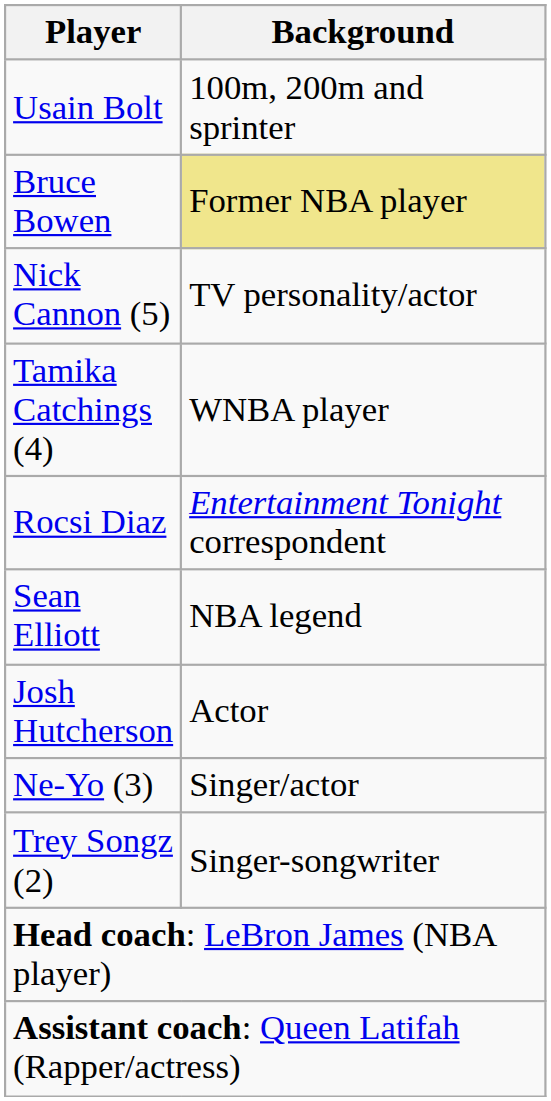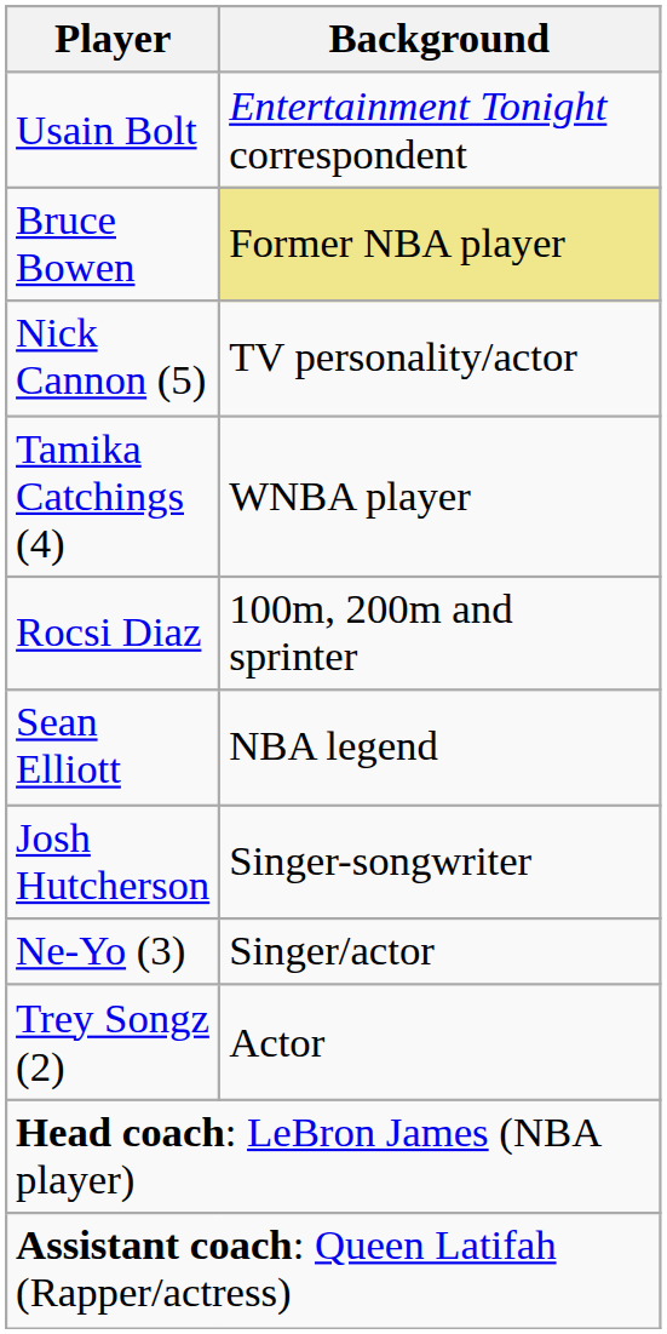Usain Bolt | Background: 100m, 200m and sprinter -> Entertainment Tonight correspondent
Rocsi Diaz | Background: Entertainment Tonight correspondent -> 100m, 200m and sprinter
Josh Hutcherson | Background: Actor -> Singer-songwriter
Trey Songz (2) | Background: Singer-songwriter -> Actor
